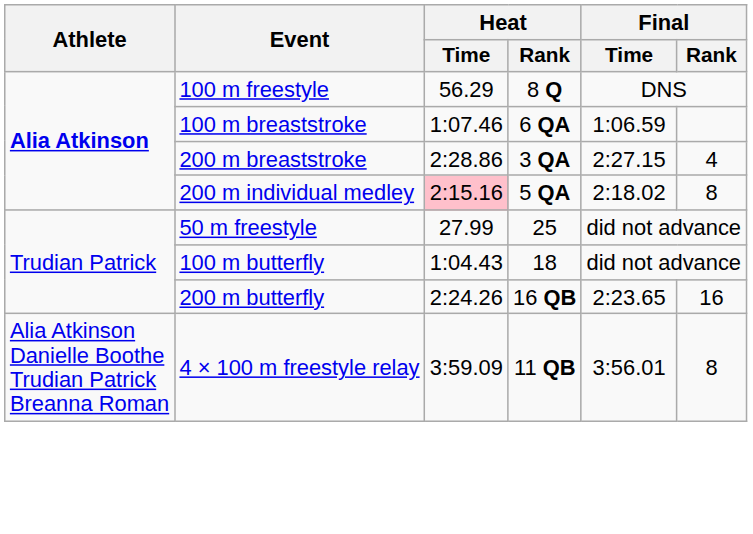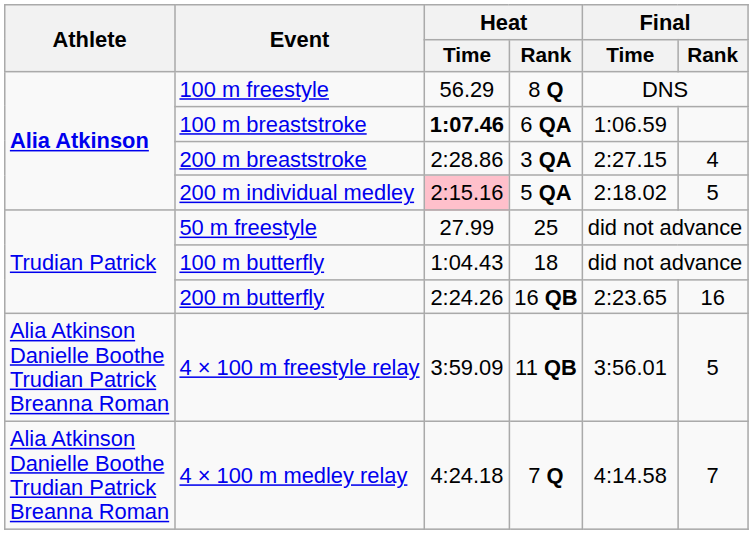100 m breaststroke | Heat / Time: normal -> bold
200 m individual medley | Final / Rank: 8 -> 5
4 × 100 m freestyle relay | Final / Rank: 8 -> 5
+ row: Alia Atkinson Danielle Boothe Trudian Patrick Breanna Roman | 4 × 100 m medley relay | 4:24.18 | 7 Q | 4:14.58 | 7
